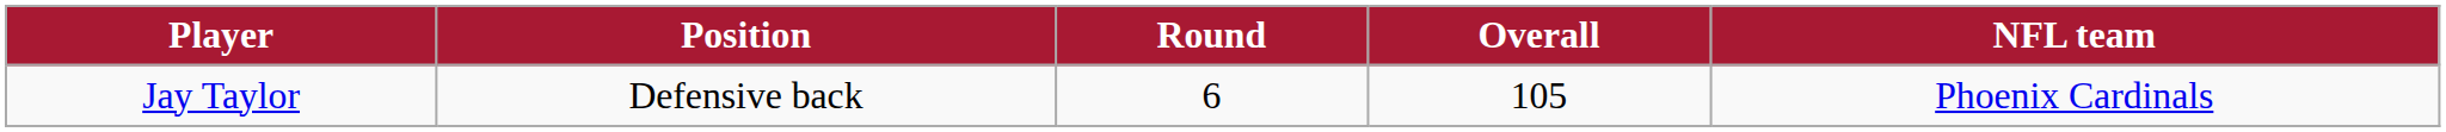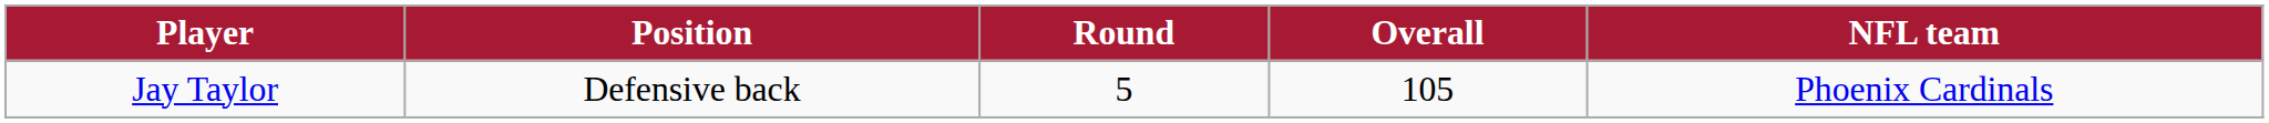Jay Taylor | Round: 6 -> 5
